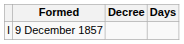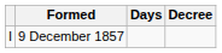columns swapped: Days <-> Decree
